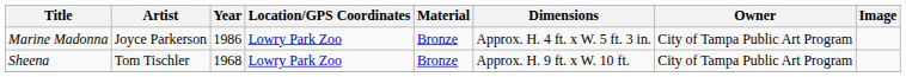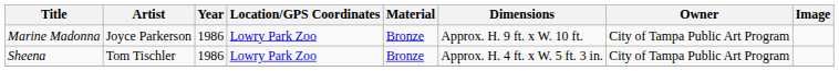Marine Madonna | Dimensions: Approx. H. 4 ft. x W. 5 ft. 3 in. -> Approx. H. 9 ft. x W. 10 ft.
Sheena | Year: 1968 -> 1986
Sheena | Dimensions: Approx. H. 9 ft. x W. 10 ft. -> Approx. H. 4 ft. x W. 5 ft. 3 in.
